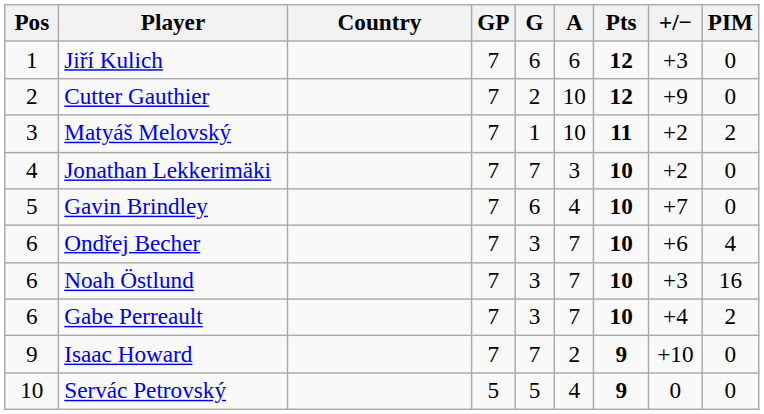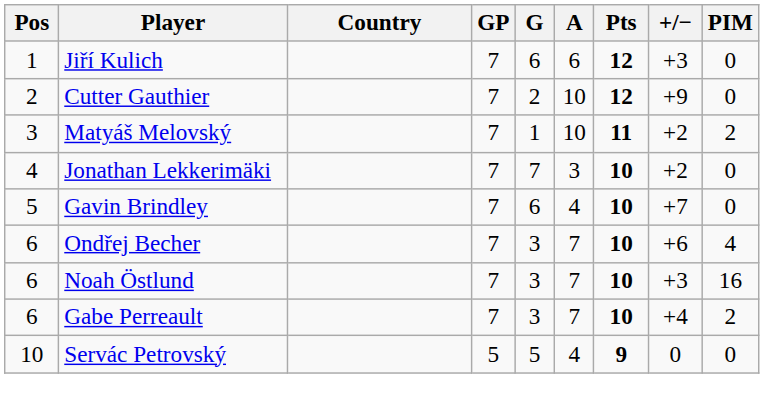- row: 9 | Isaac Howard | 7 | 7 | 2 | 9 | +10 | 0
